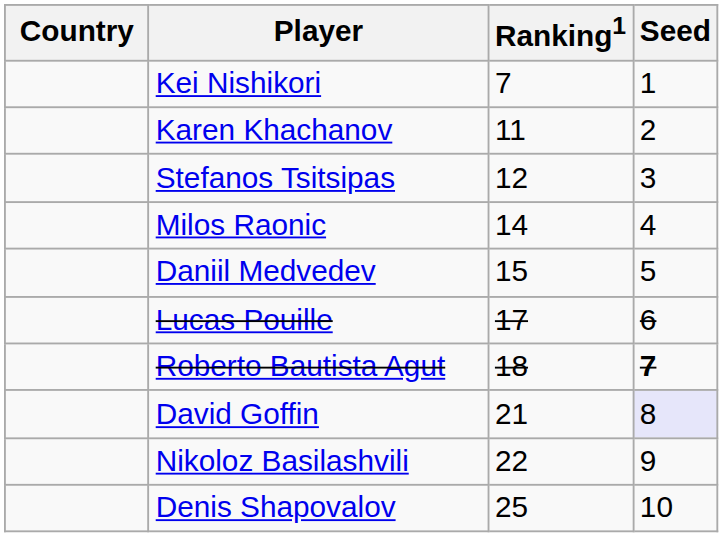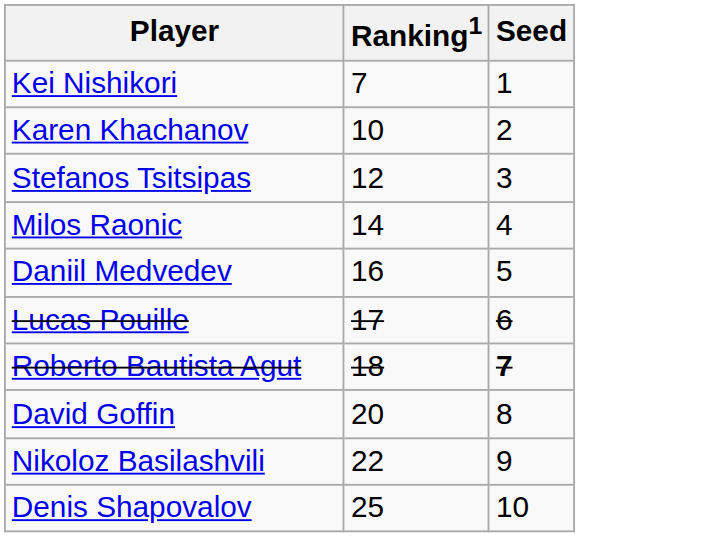- column: Country
Karen Khachanov | Ranking1: 11 -> 10
Daniil Medvedev | Ranking1: 15 -> 16
David Goffin | Ranking1: 21 -> 20
David Goffin | Seed: lavender background -> no background
